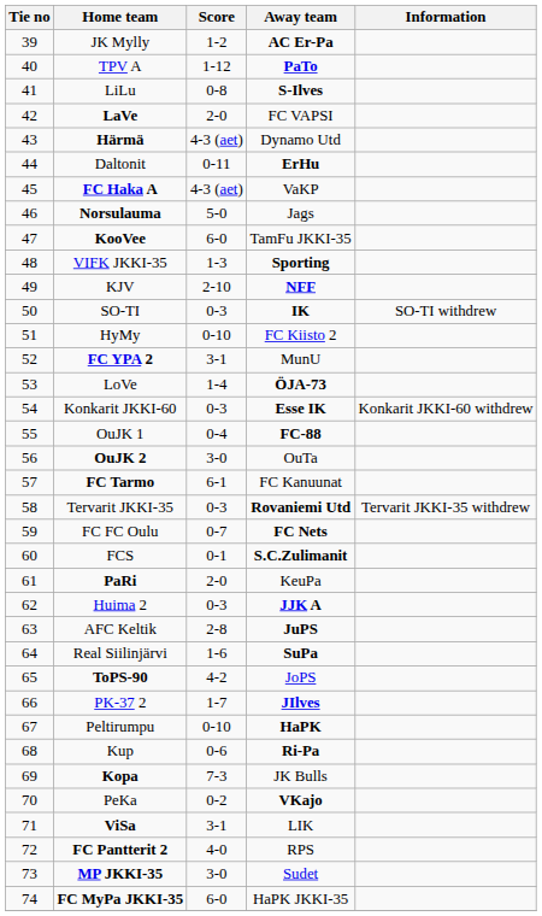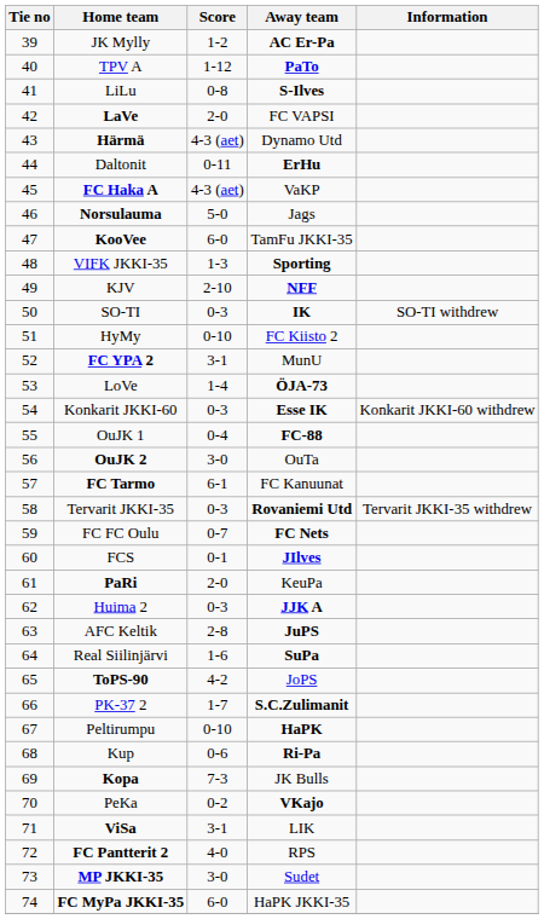FCS | Away team: S.C.Zulimanit -> JIlves
PK-37 2 | Away team: JIlves -> S.C.Zulimanit
